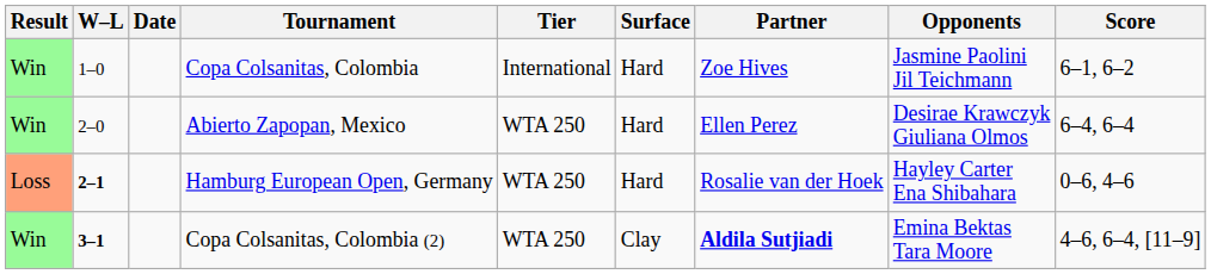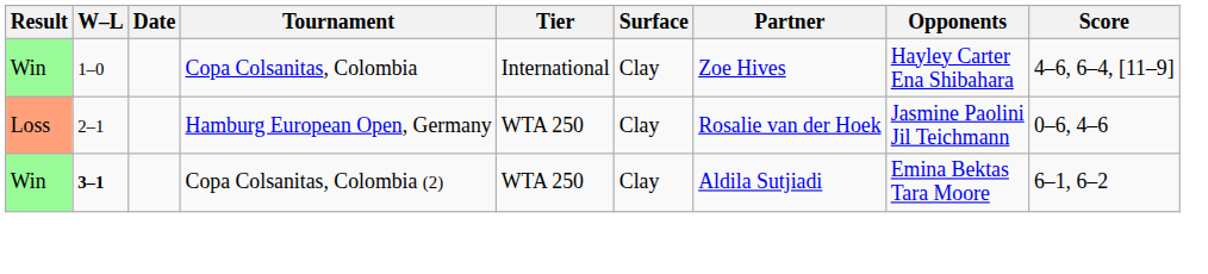Copa Colsanitas, Colombia | Surface: Hard -> Clay
Copa Colsanitas, Colombia | Opponents: Jasmine Paolini Jil Teichmann -> Hayley Carter Ena Shibahara
Copa Colsanitas, Colombia | Score: 6–1, 6–2 -> 4–6, 6–4, [11–9]
- row: Win | 2–0 | Abierto Zapopan, Mexico | WTA 250 | Hard | Ellen Perez | Desirae Krawczyk Giuliana Olmos | 6–4, 6–4
Hamburg European Open, Germany | W–L: bold -> normal
Hamburg European Open, Germany | Surface: Hard -> Clay
Hamburg European Open, Germany | Opponents: Hayley Carter Ena Shibahara -> Jasmine Paolini Jil Teichmann
Copa Colsanitas, Colombia (2) | Partner: bold -> normal
Copa Colsanitas, Colombia (2) | Score: 4–6, 6–4, [11–9] -> 6–1, 6–2
